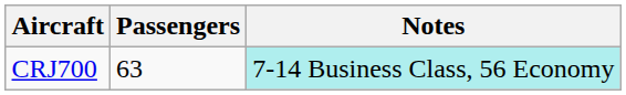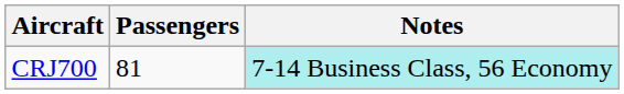CRJ700 | Passengers: 63 -> 81
